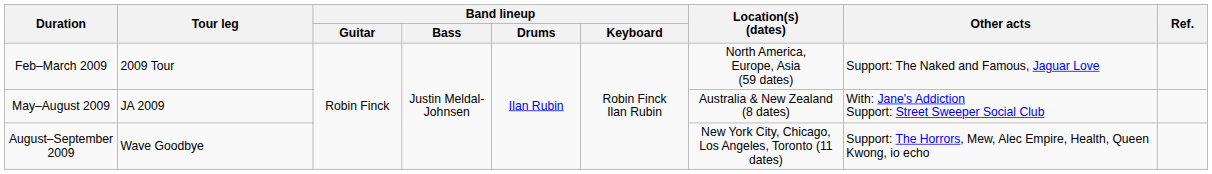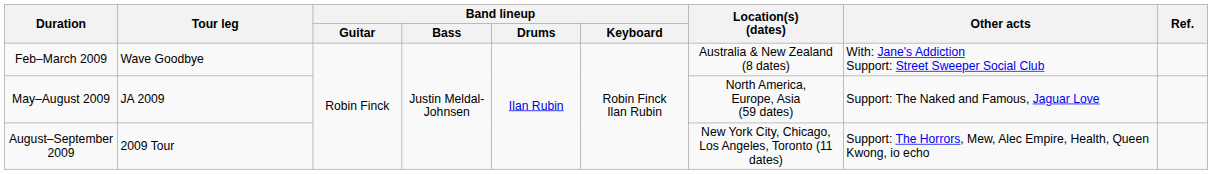Feb–March 2009 | Tour leg: 2009 Tour -> Wave Goodbye
Feb–March 2009 | Location(s) (dates): North America, Europe, Asia (59 dates) -> Australia & New Zealand (8 dates)
Feb–March 2009 | Other acts: Support: The Naked and Famous, Jaguar Love -> With: Jane's Addiction Support: Street Sweeper Social Club
May–August 2009 | Location(s) (dates): Australia & New Zealand (8 dates) -> North America, Europe, Asia (59 dates)
May–August 2009 | Other acts: With: Jane's Addiction Support: Street Sweeper Social Club -> Support: The Naked and Famous, Jaguar Love
August–September 2009 | Tour leg: Wave Goodbye -> 2009 Tour
